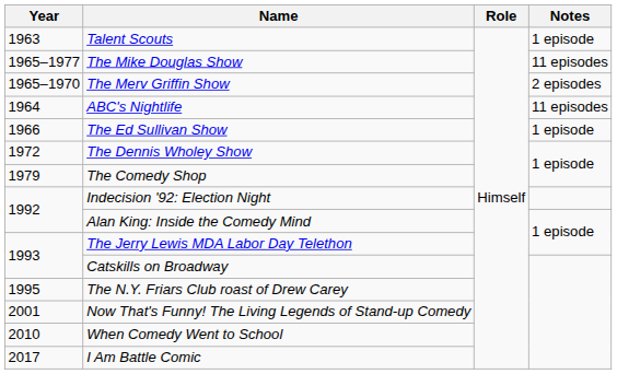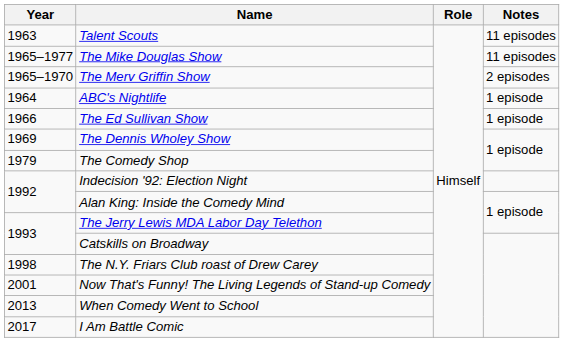Talent Scouts | Notes: 1 episode -> 11 episodes
ABC's Nightlife | Notes: 11 episodes -> 1 episode
The Dennis Wholey Show | Year: 1972 -> 1969
The N.Y. Friars Club roast of Drew Carey | Year: 1995 -> 1998
When Comedy Went to School | Year: 2010 -> 2013
